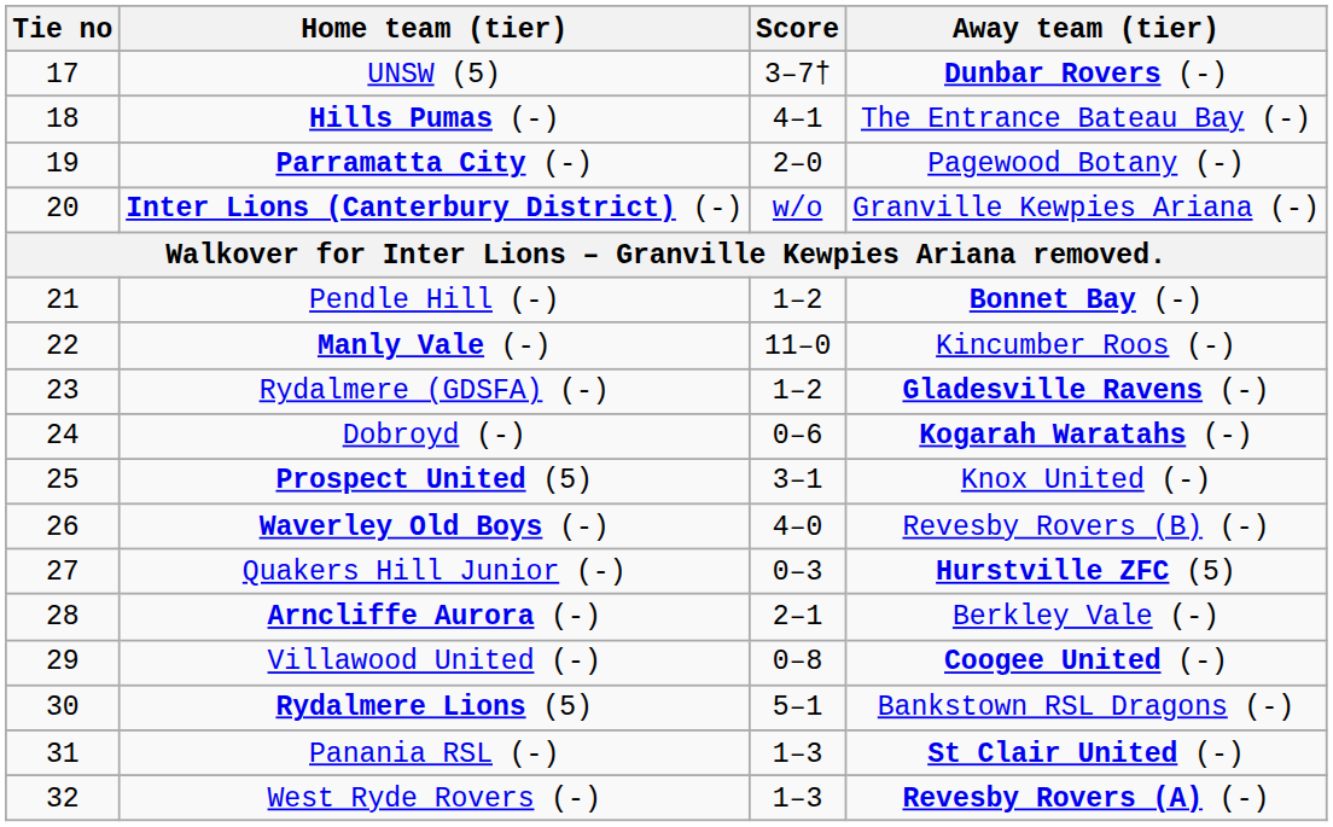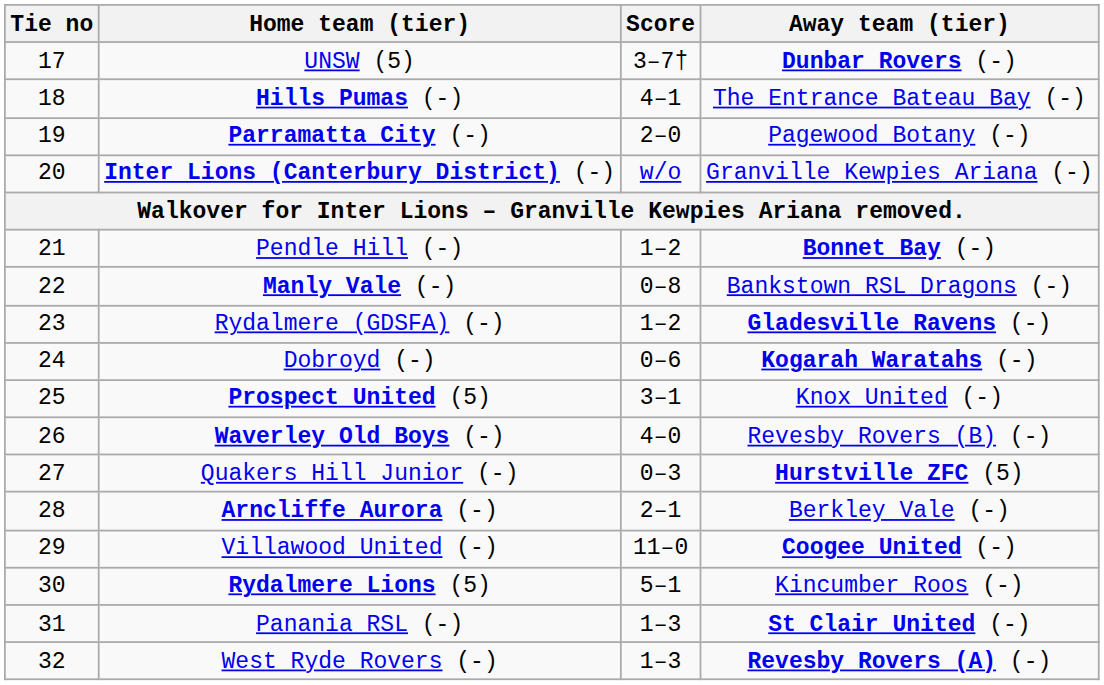Manly Vale (-) | Score: 11–0 -> 0–8
Manly Vale (-) | Away team (tier): Kincumber Roos (-) -> Bankstown RSL Dragons (-)
Villawood United (-) | Score: 0–8 -> 11–0
Rydalmere Lions (5) | Away team (tier): Bankstown RSL Dragons (-) -> Kincumber Roos (-)
